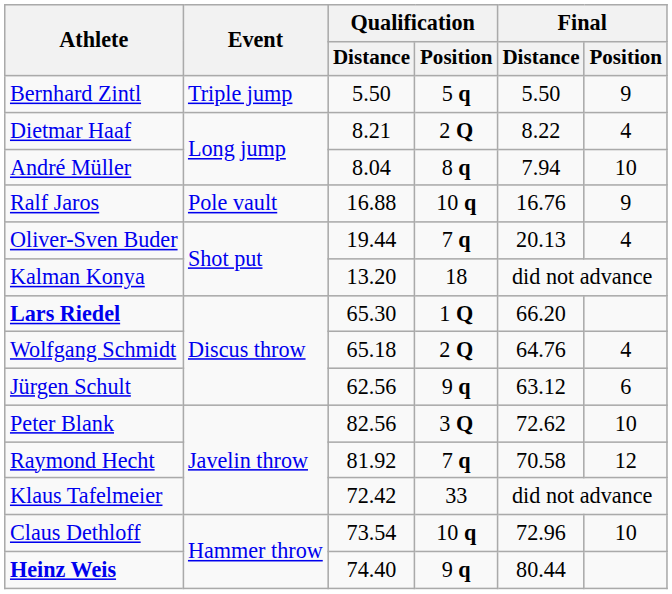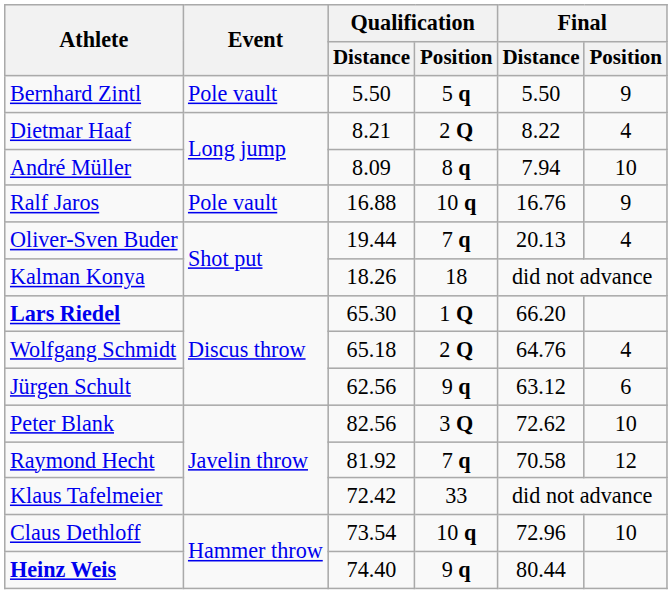Bernhard Zintl | Event: Triple jump -> Pole vault
André Müller | Qualification / Distance: 8.04 -> 8.09
Kalman Konya | Qualification / Distance: 13.20 -> 18.26
